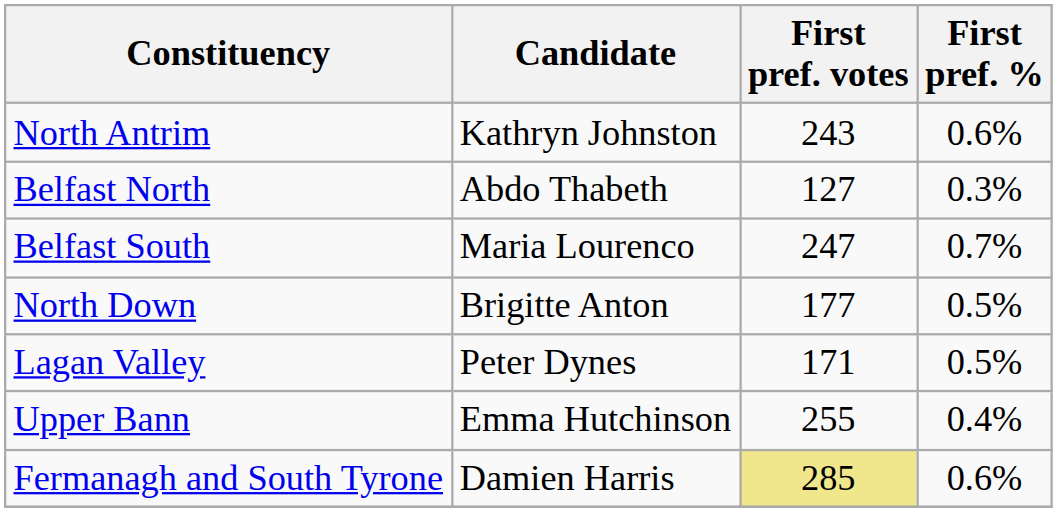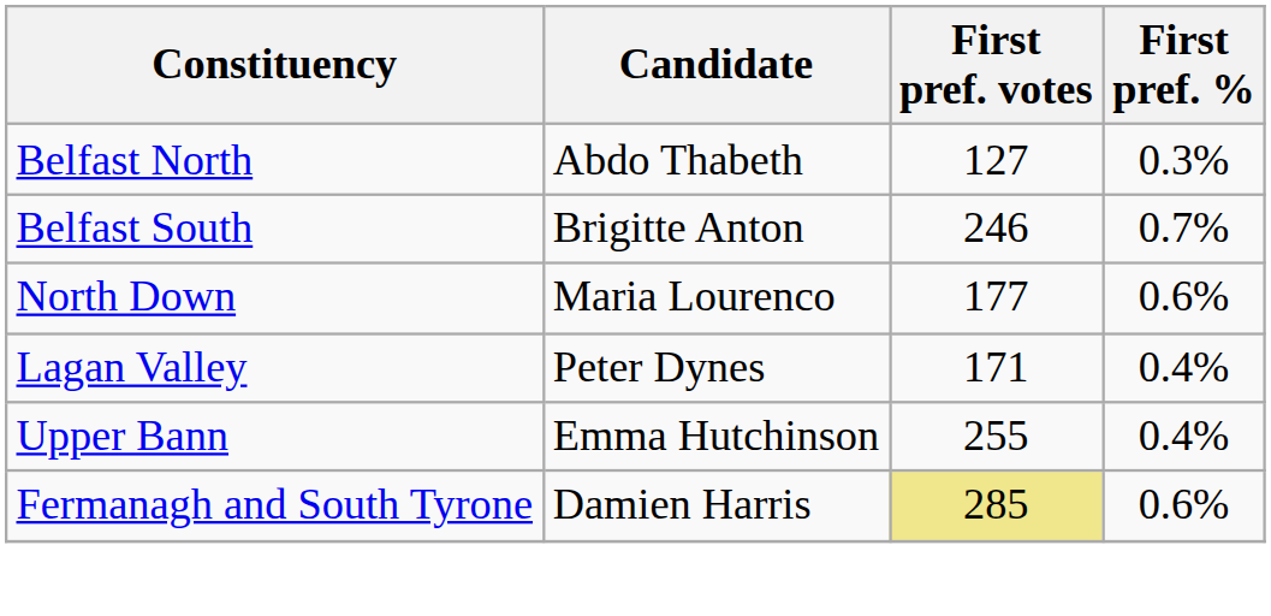- row: North Antrim | Kathryn Johnston | 243 | 0.6%
Belfast South | Candidate: Maria Lourenco -> Brigitte Anton
Belfast South | First pref. votes: 247 -> 246
North Down | Candidate: Brigitte Anton -> Maria Lourenco
North Down | First pref. %: 0.5% -> 0.6%
Lagan Valley | First pref. %: 0.5% -> 0.4%
